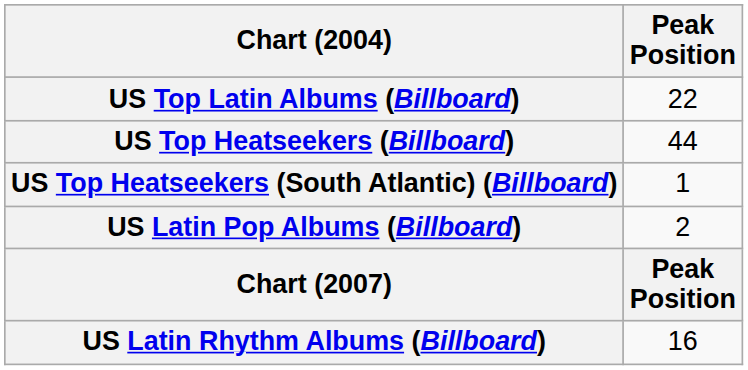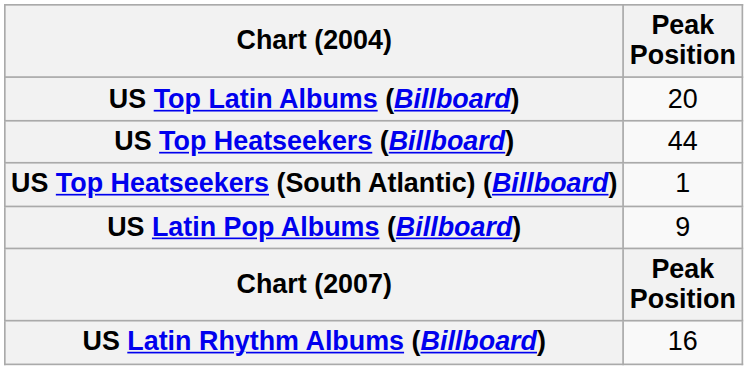US Top Latin Albums (Billboard) | Peak Position: 22 -> 20
US Latin Pop Albums (Billboard) | Peak Position: 2 -> 9
